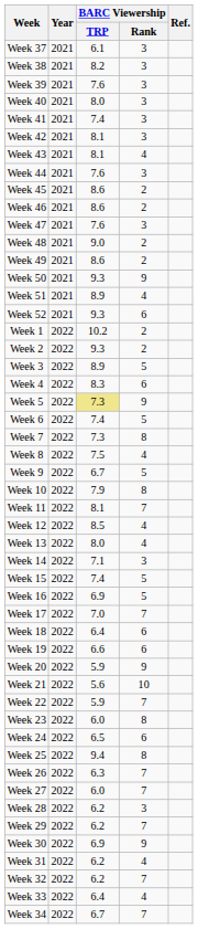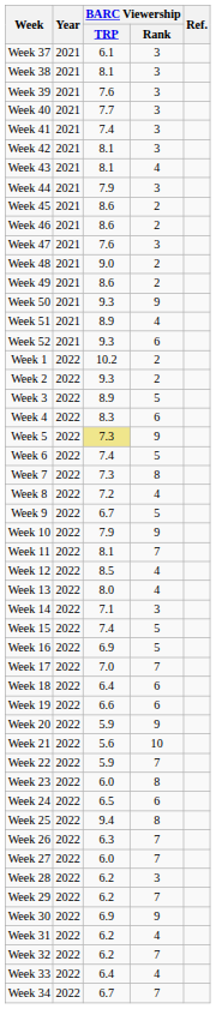Week 38 | BARC Viewership / TRP: 8.2 -> 8.1
Week 40 | BARC Viewership / TRP: 8.0 -> 7.7
Week 44 | BARC Viewership / TRP: 7.6 -> 7.9
Week 8 | BARC Viewership / TRP: 7.5 -> 7.2
Week 10 | BARC Viewership / Rank: 8 -> 9
